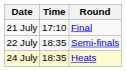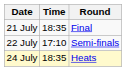21 July | Time: 17:10 -> 18:35
22 July | Time: 18:35 -> 17:10
